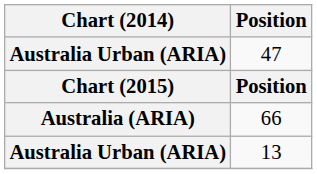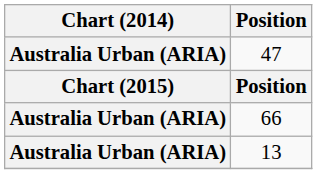66 | Chart (2014): Australia (ARIA) -> Australia Urban (ARIA)
